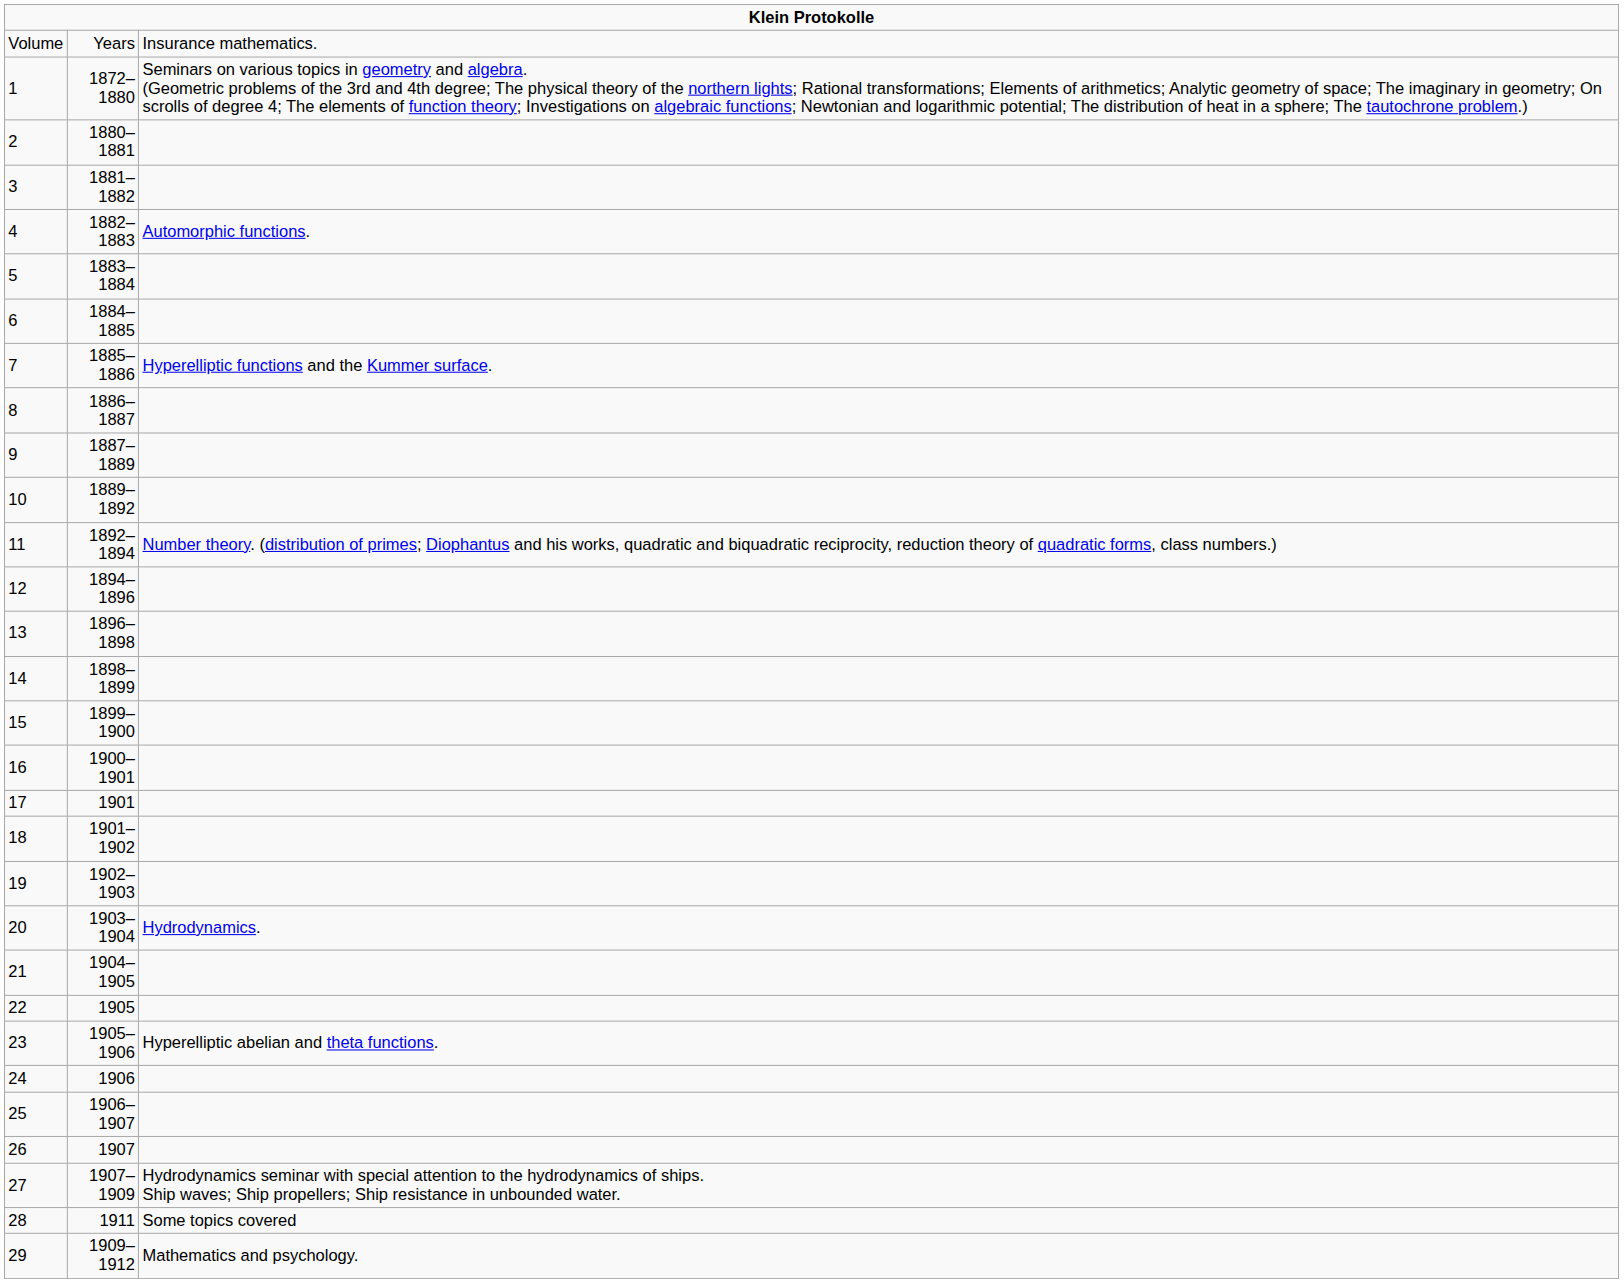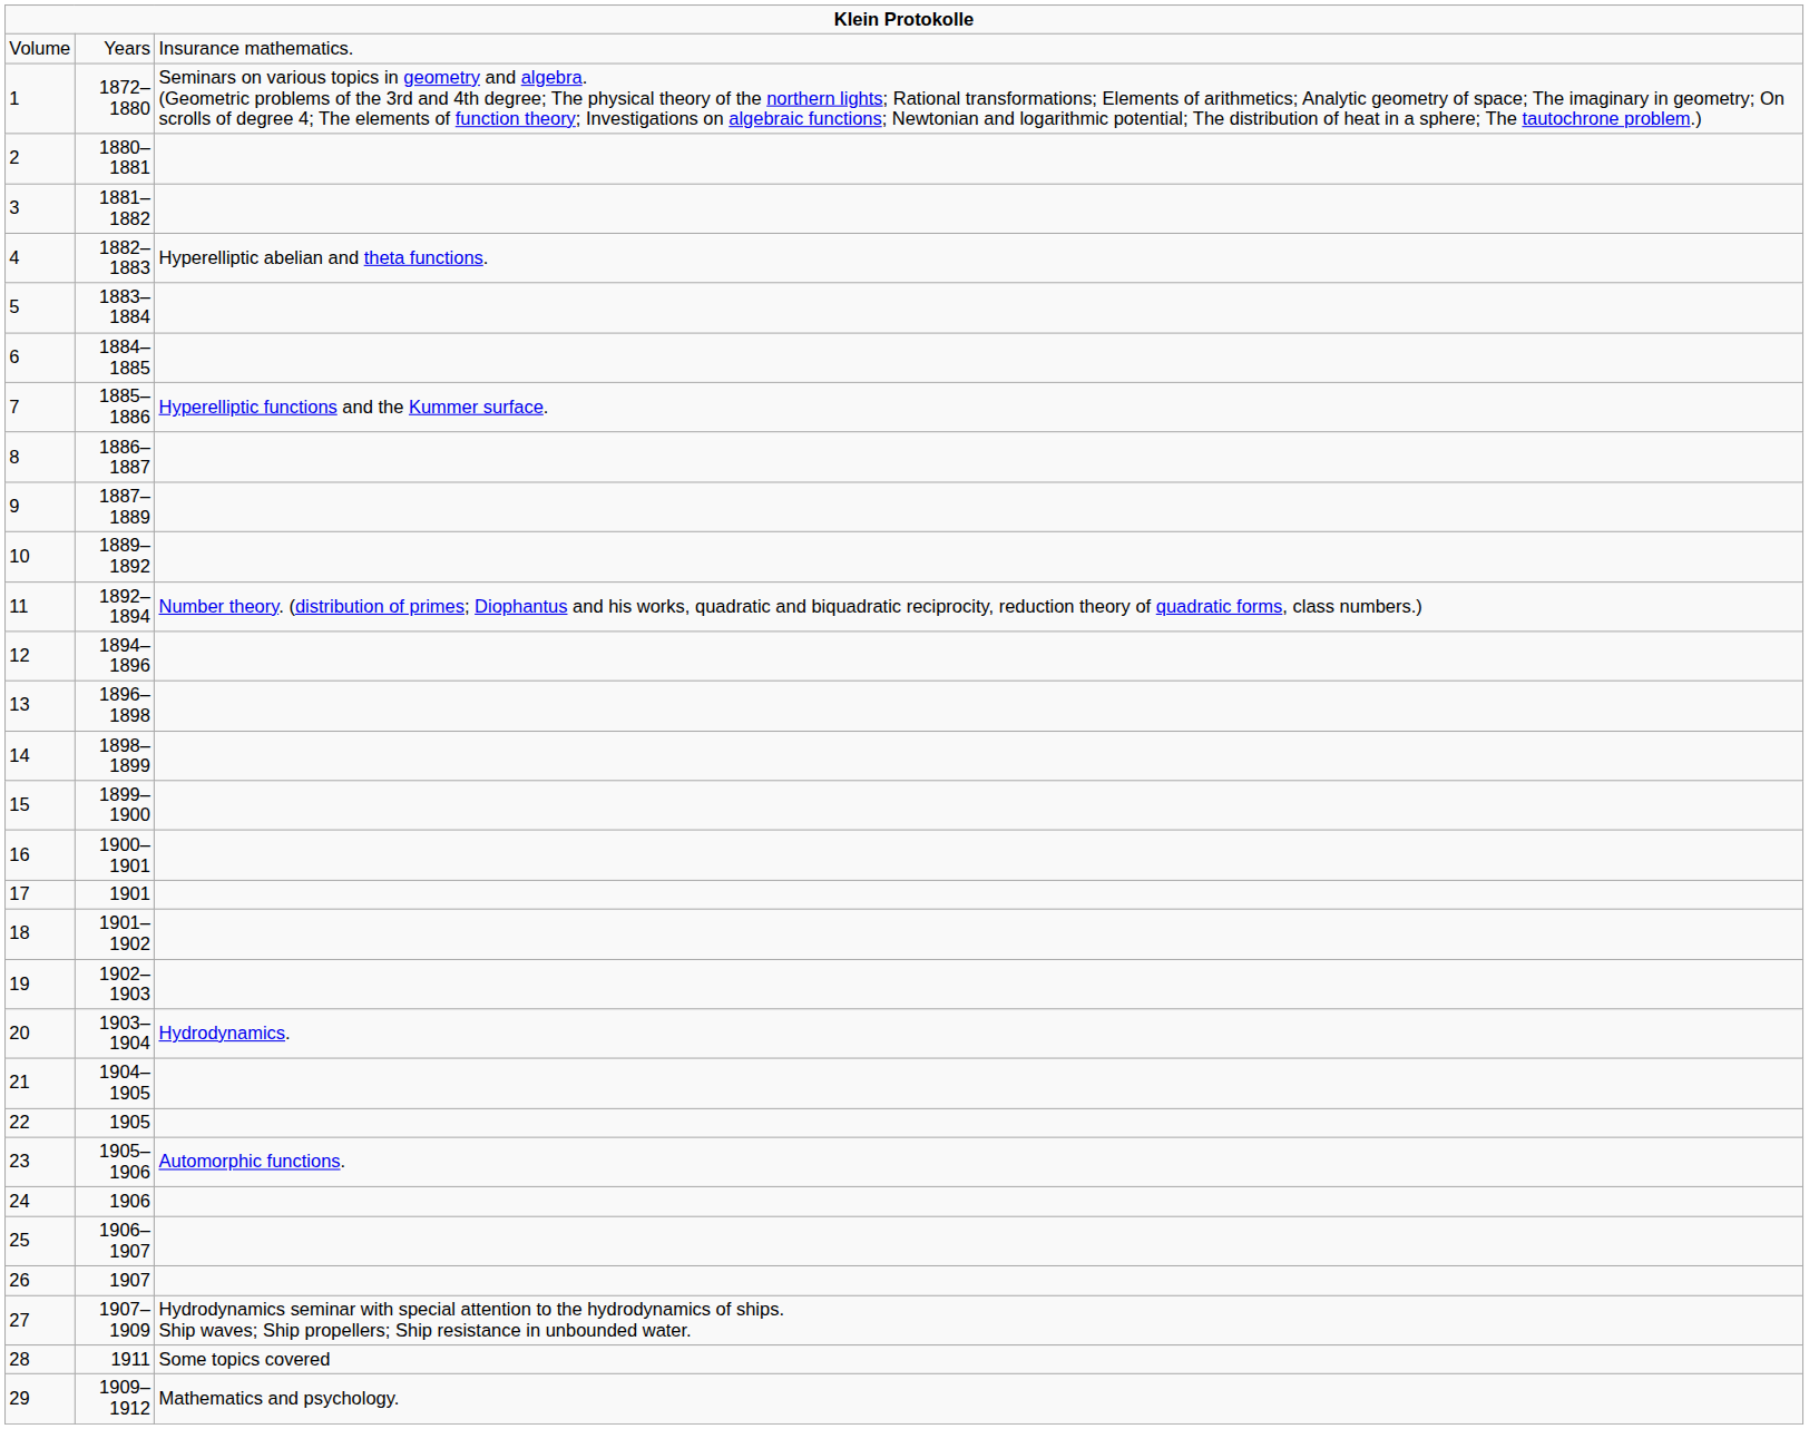4 | column 3: Automorphic functions. -> Hyperelliptic abelian and theta functions.
23 | column 3: Hyperelliptic abelian and theta functions. -> Automorphic functions.
